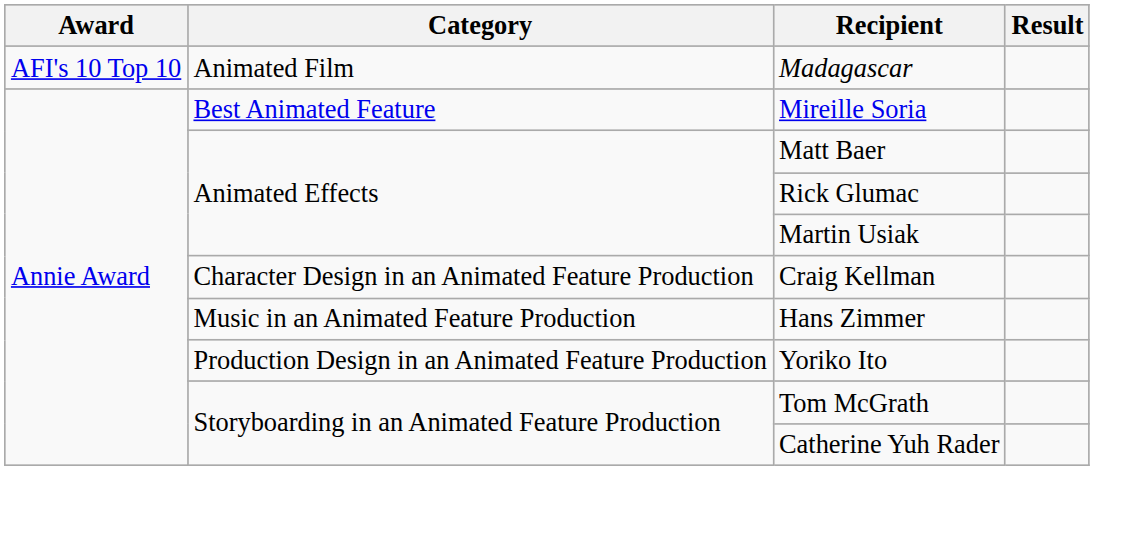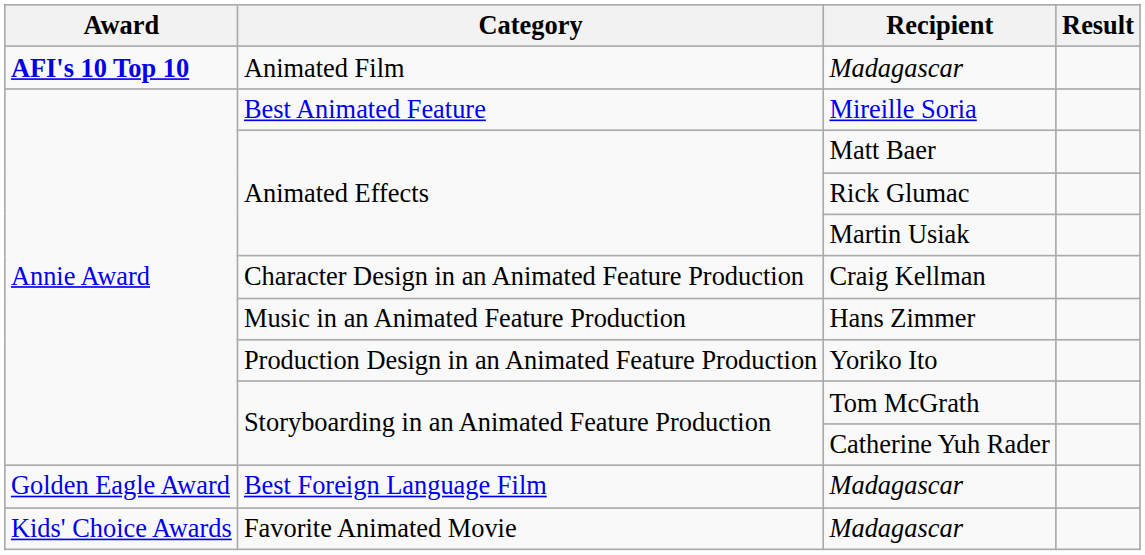Animated Film / Madagascar | Award: normal -> bold
+ row: Golden Eagle Award | Best Foreign Language Film | Madagascar
+ row: Kids' Choice Awards | Favorite Animated Movie | Madagascar
